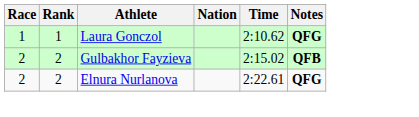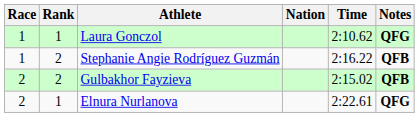+ row: 1 | 2 | Stephanie Angie Rodríguez Guzmán | 2:16.22 | QFB
Elnura Nurlanova | Rank: 2 -> 1
